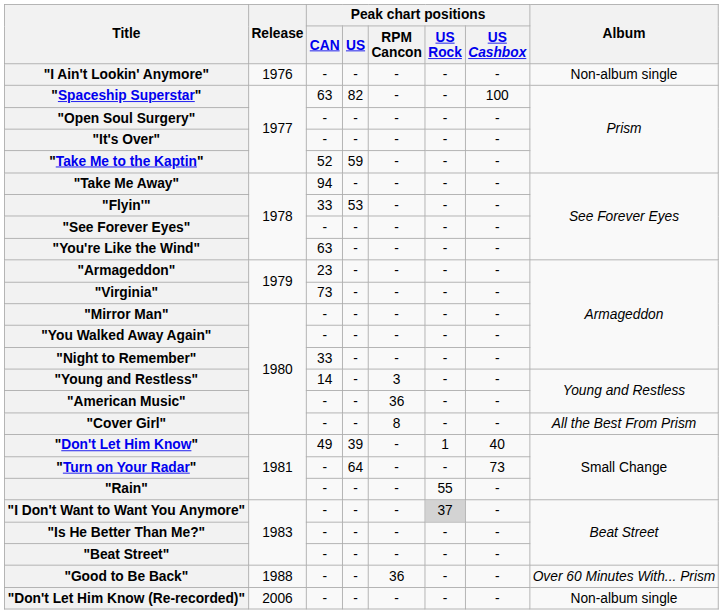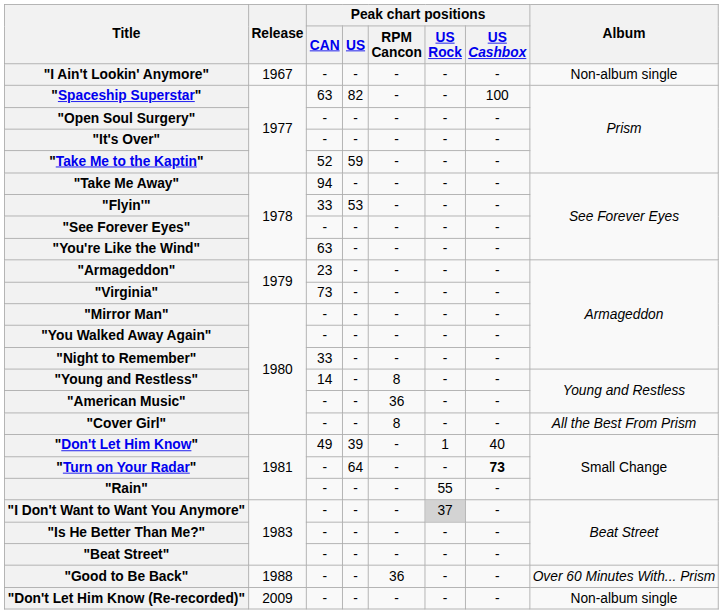"I Ain't Lookin' Anymore" | Release: 1976 -> 1967
"Young and Restless" | Peak chart positions / RPM Cancon: 3 -> 8
"Turn on Your Radar" | Peak chart positions / US Cashbox: normal -> bold
"Don't Let Him Know (Re-recorded)" | Release: 2006 -> 2009
